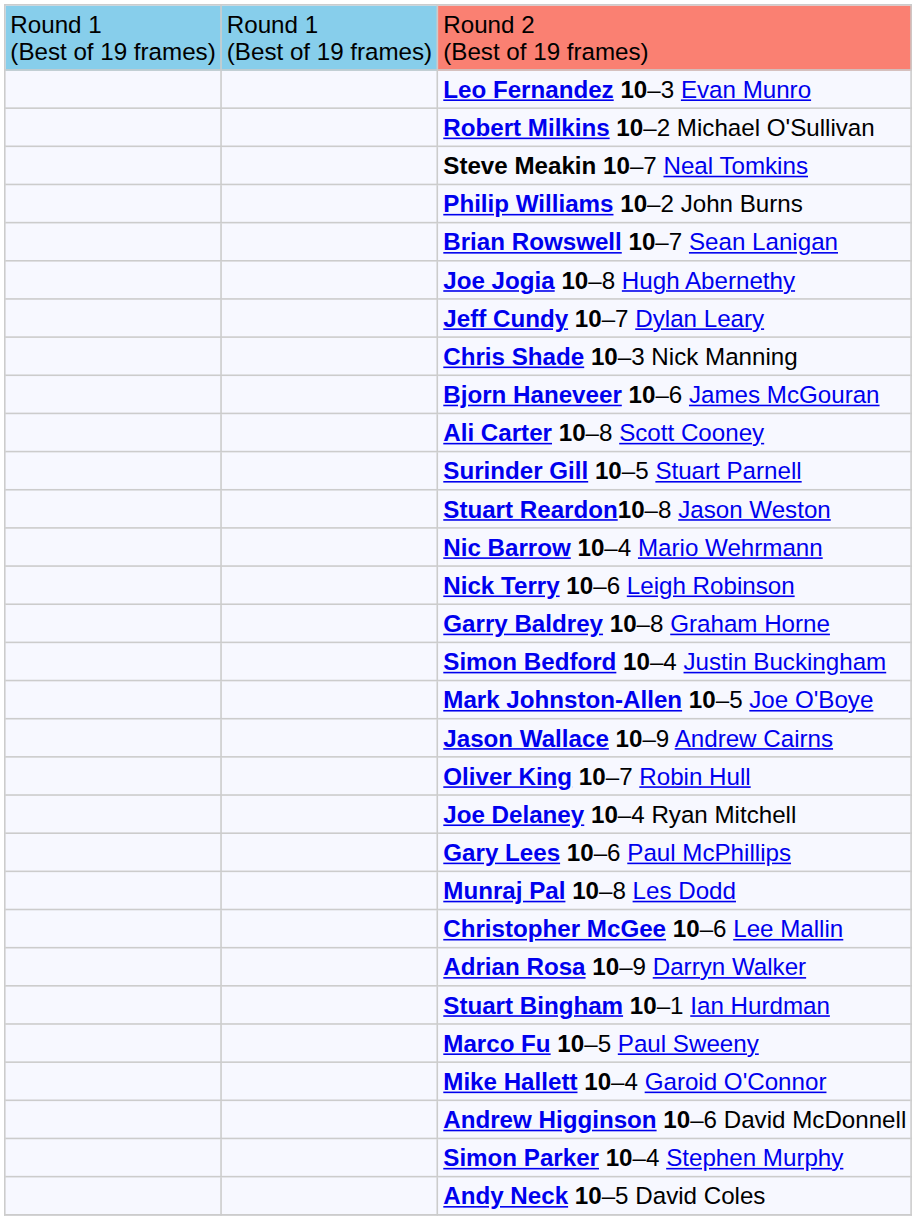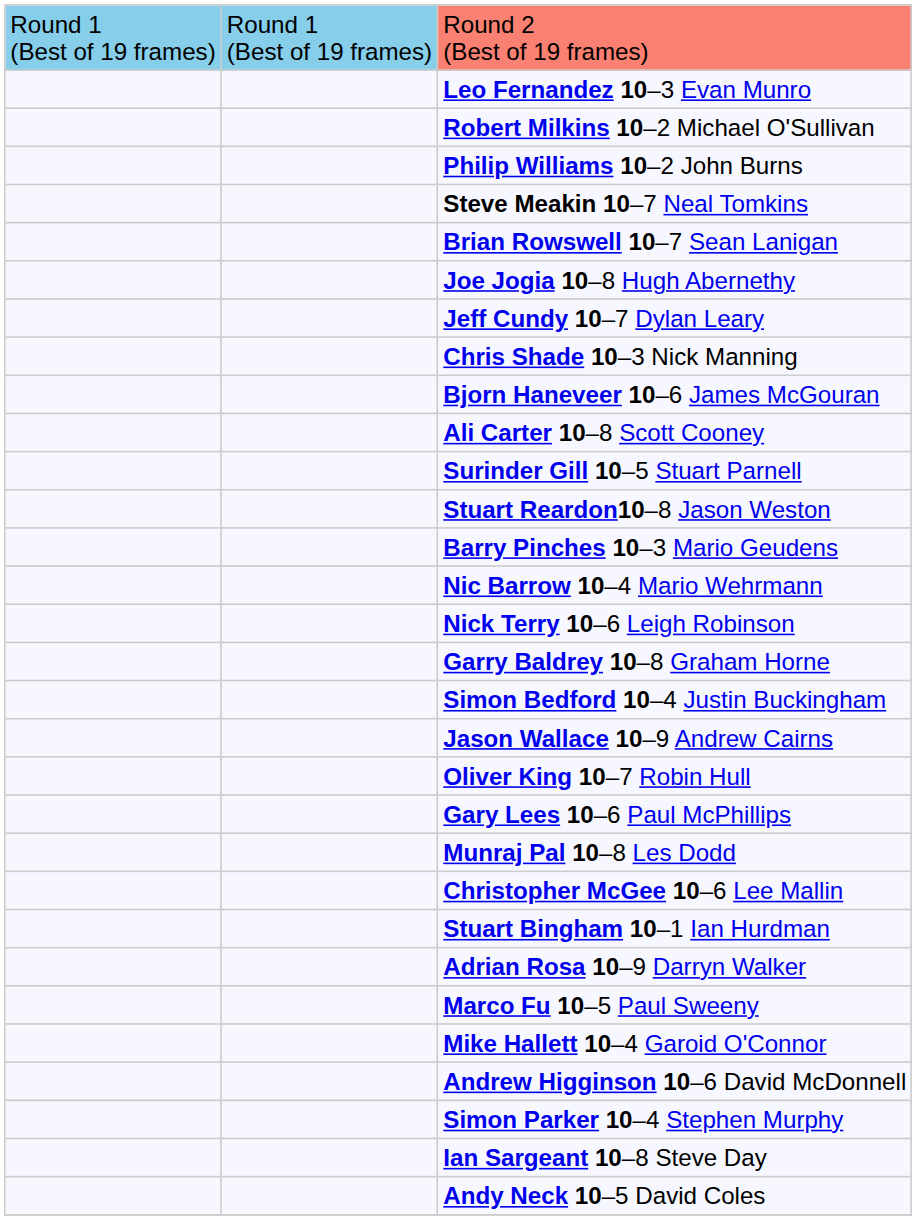rows swapped: Philip Williams 10–2 John Burns <-> Steve Meakin 10–7 Neal Tomkins
+ row: Barry Pinches 10–3 Mario Geudens
- row: Mark Johnston-Allen 10–5 Joe O'Boye
- row: Joe Delaney 10–4 Ryan Mitchell
rows swapped: Adrian Rosa 10–9 Darryn Walker <-> Stuart Bingham 10–1 Ian Hurdman
+ row: Ian Sargeant 10–8 Steve Day
